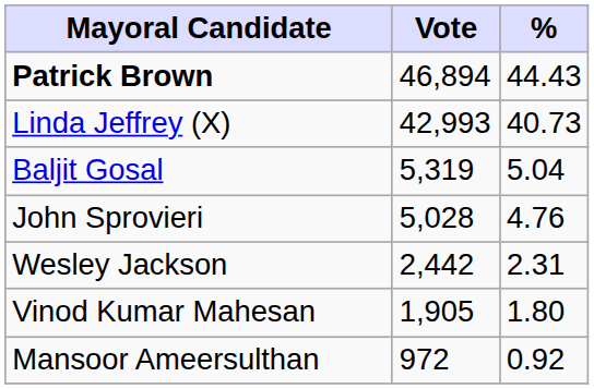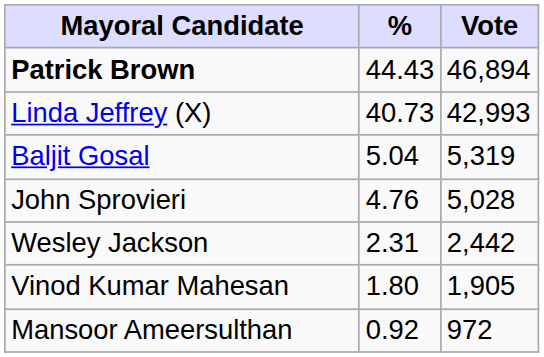columns swapped: Vote <-> %
